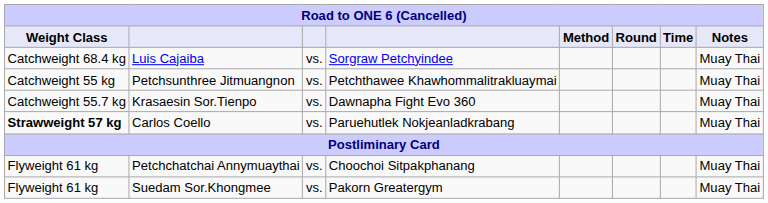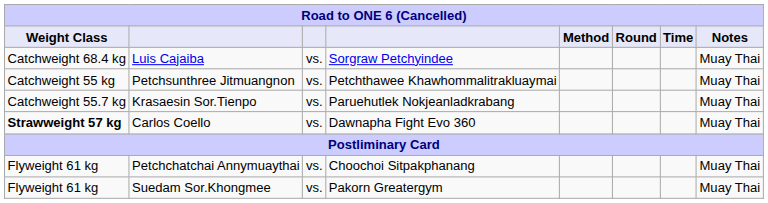Krasaesin Sor.Tienpo | column 4: Dawnapha Fight Evo 360 -> Paruehutlek Nokjeanladkrabang
Carlos Coello | column 4: Paruehutlek Nokjeanladkrabang -> Dawnapha Fight Evo 360
